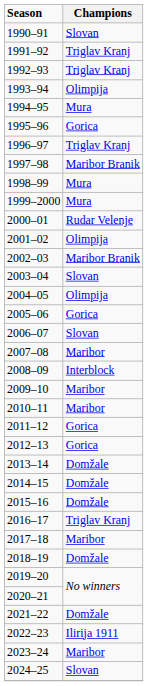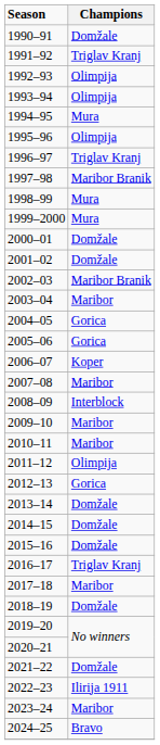1990–91 | Champions: Slovan -> Domžale
1992–93 | Champions: Triglav Kranj -> Olimpija
1995–96 | Champions: Gorica -> Olimpija
2000–01 | Champions: Rudar Velenje -> Domžale
2001–02 | Champions: Olimpija -> Domžale
2003–04 | Champions: Slovan -> Maribor
2004–05 | Champions: Olimpija -> Gorica
2006–07 | Champions: Slovan -> Koper
2011–12 | Champions: Gorica -> Olimpija
2024–25 | Champions: Slovan -> Bravo
